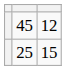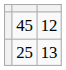25 | column 3: 15 -> 13
